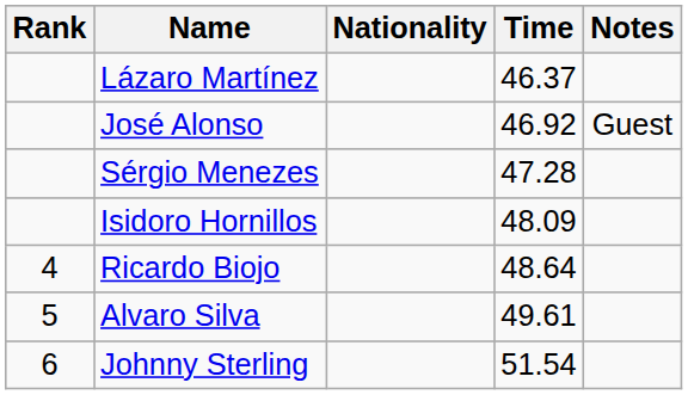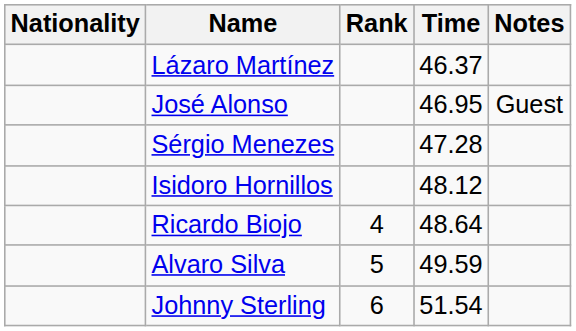columns swapped: Rank <-> Nationality
José Alonso | Time: 46.92 -> 46.95
Isidoro Hornillos | Time: 48.09 -> 48.12
Alvaro Silva | Time: 49.61 -> 49.59
